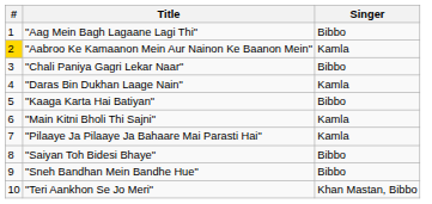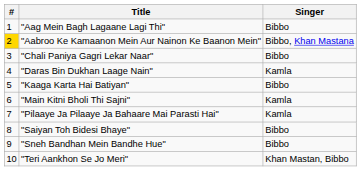"Aabroo Ke Kamaanon Mein Aur Nainon Ke Baanon Mein" | Singer: Kamla -> Bibbo, Khan Mastana
